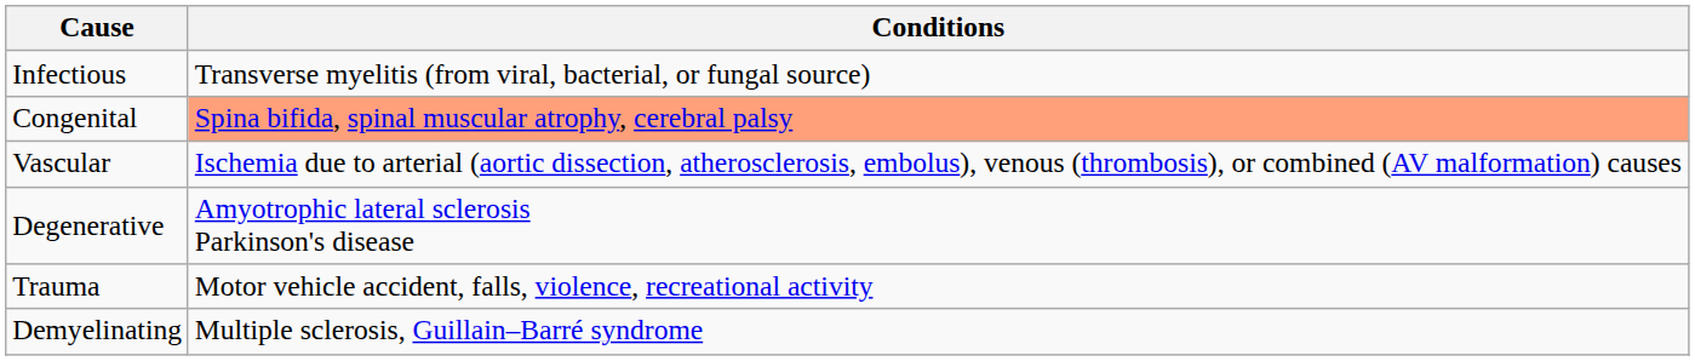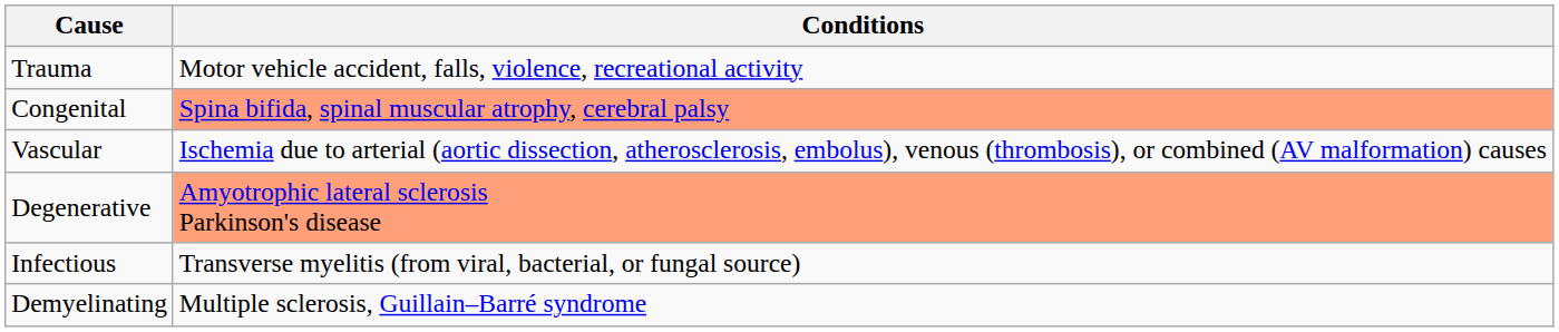rows swapped: Trauma <-> Infectious
Degenerative | Conditions: no background -> lightsalmon background
